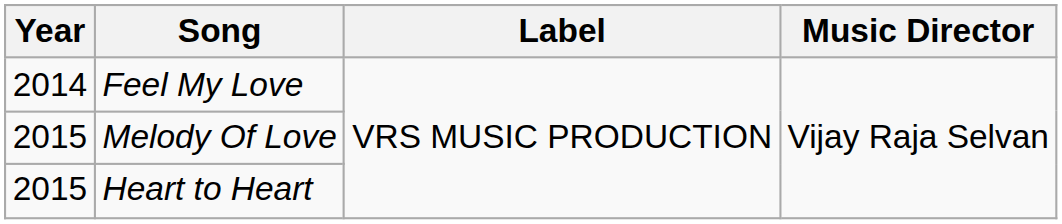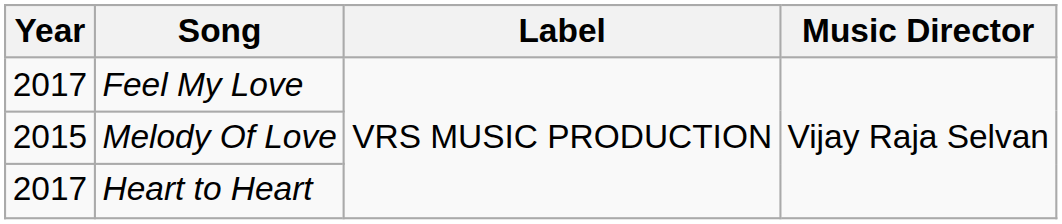Feel My Love | Year: 2014 -> 2017
Heart to Heart | Year: 2015 -> 2017
